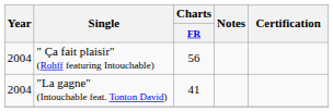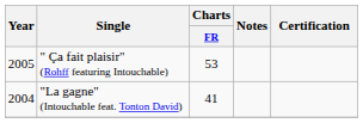" Ça fait plaisir" (Rohff featuring Intouchable) | Year: 2004 -> 2005
" Ça fait plaisir" (Rohff featuring Intouchable) | Charts / FR: 56 -> 53
